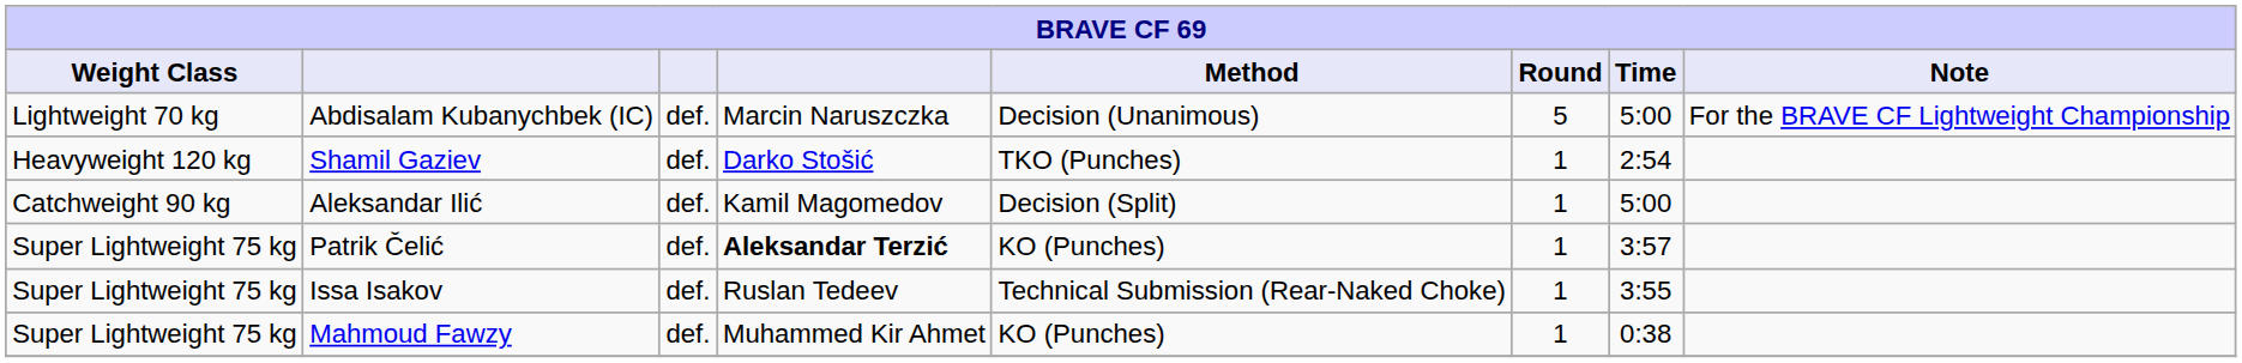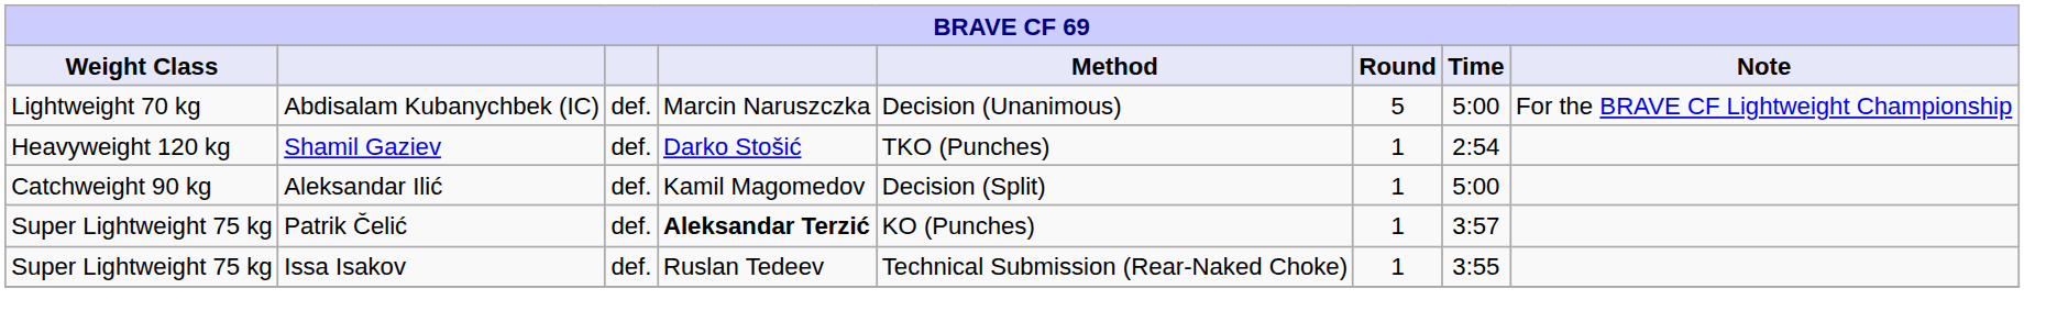- row: Super Lightweight 75 kg | Mahmoud Fawzy | def. | Muhammed Kir Ahmet | KO (Punches) | 1 | 0:38
